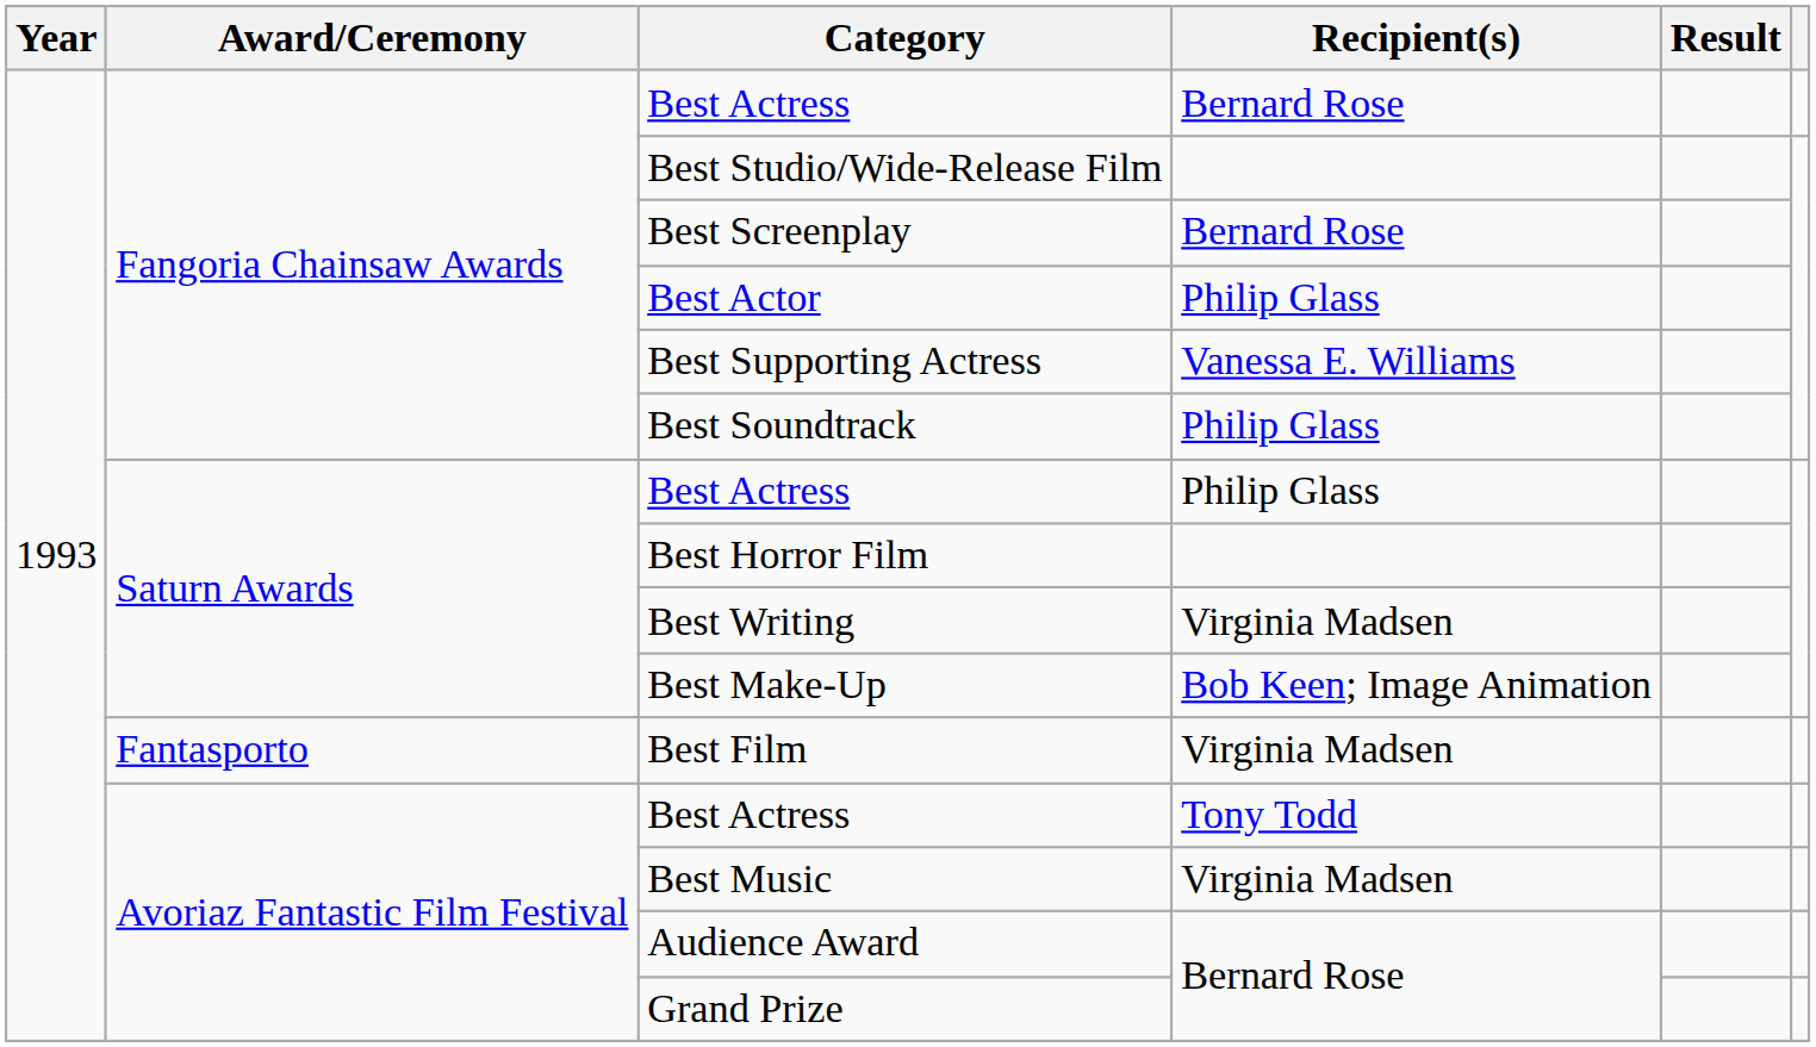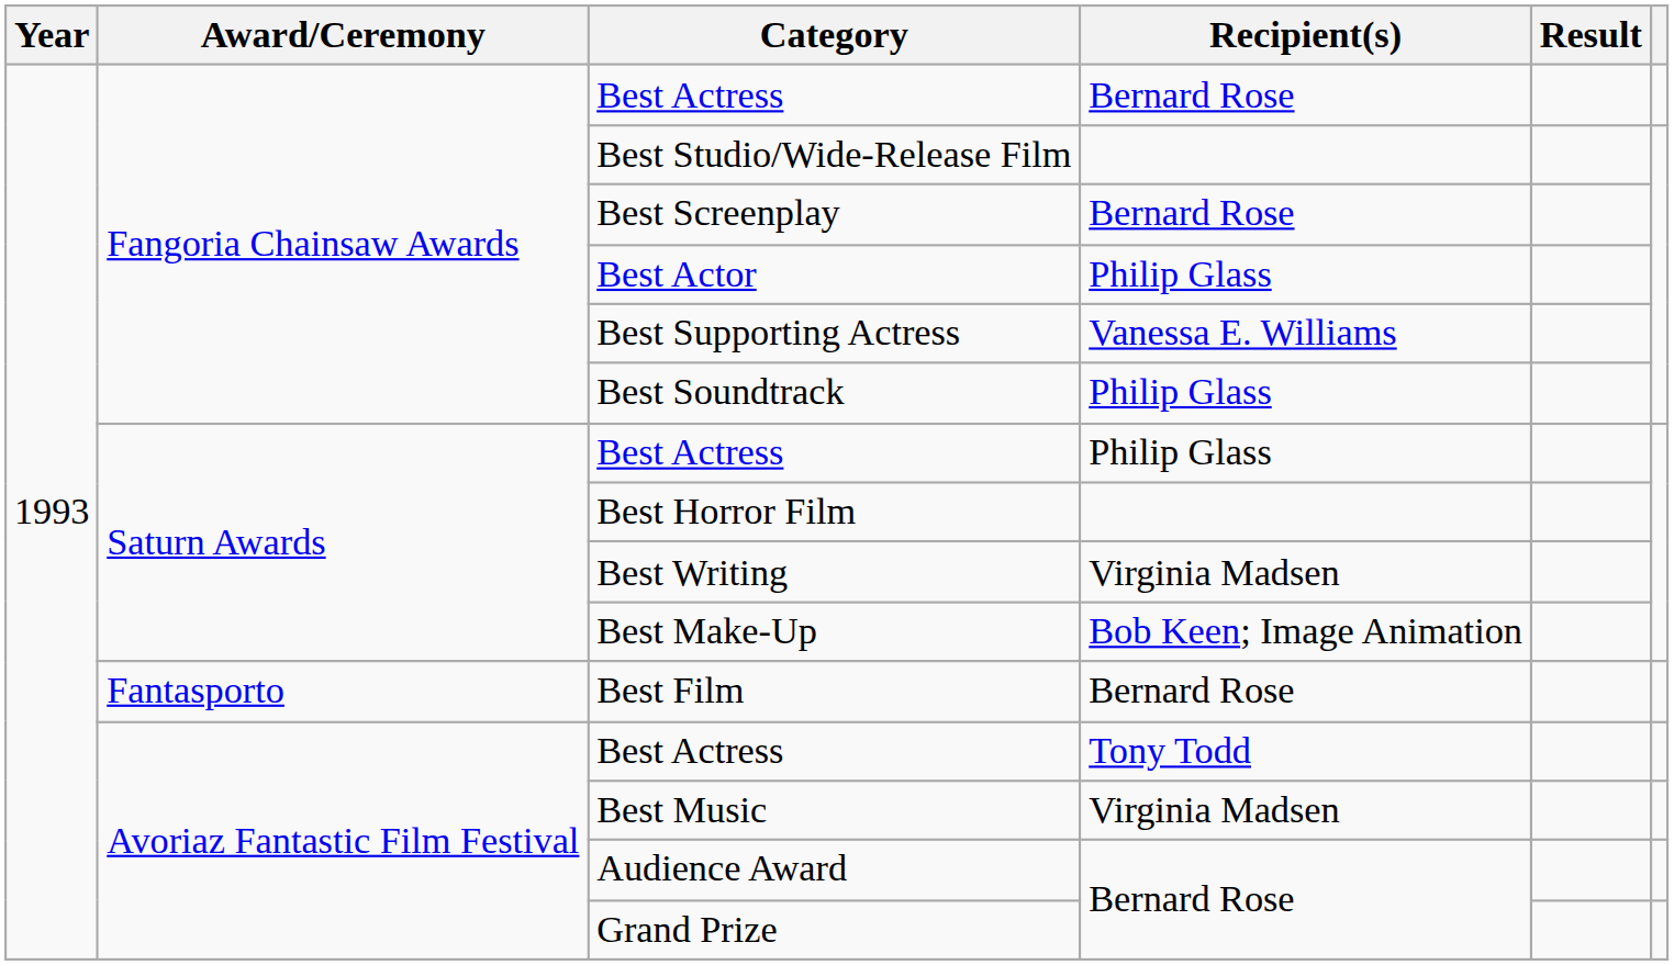Best Film | Recipient(s): Virginia Madsen -> Bernard Rose
